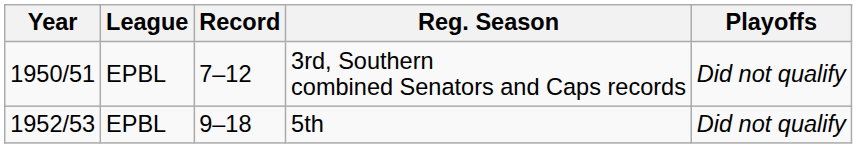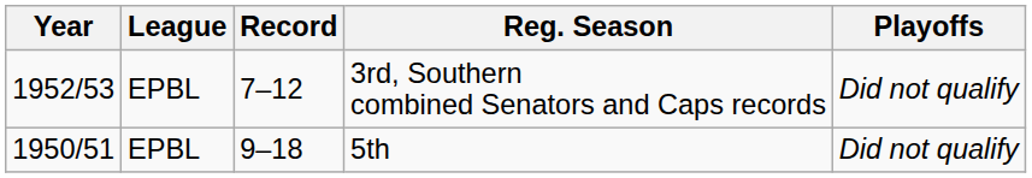3rd, Southern combined Senators and Caps records | Year: 1950/51 -> 1952/53
5th | Year: 1952/53 -> 1950/51
